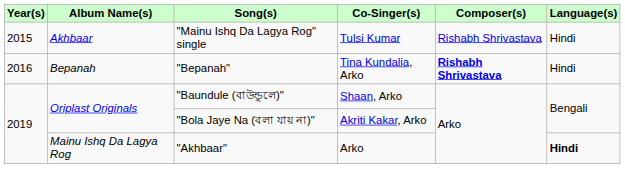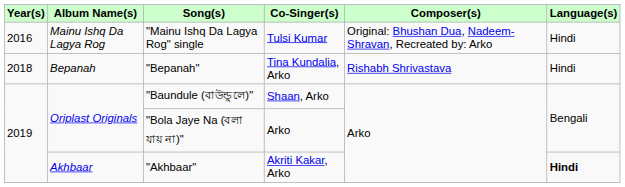"Mainu Ishq Da Lagya Rog" single | Year(s): 2015 -> 2016
"Mainu Ishq Da Lagya Rog" single | Album Name(s): Akhbaar -> Mainu Ishq Da Lagya Rog
"Mainu Ishq Da Lagya Rog" single | Composer(s): Rishabh Shrivastava -> Original: Bhushan Dua, Nadeem-Shravan, Recreated by: Arko
"Bepanah" | Year(s): 2016 -> 2018
"Bepanah" | Composer(s): bold -> normal
"Bola Jaye Na (বলা যায় না)" | Co-Singer(s): Akriti Kakar, Arko -> Arko
"Akhbaar" | Album Name(s): Mainu Ishq Da Lagya Rog -> Akhbaar
"Akhbaar" | Co-Singer(s): Arko -> Akriti Kakar, Arko
